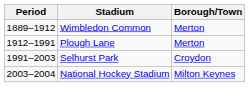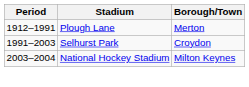- row: 1889–1912 | Wimbledon Common | Merton
